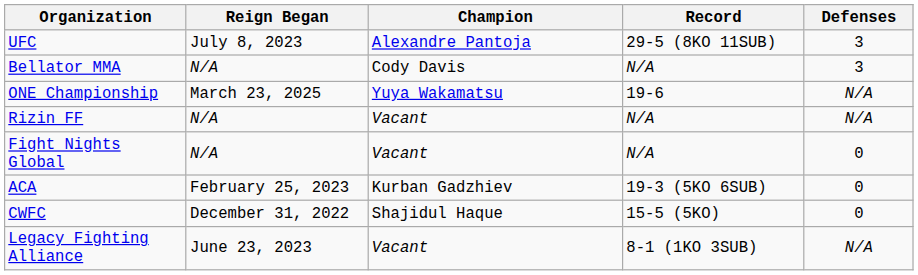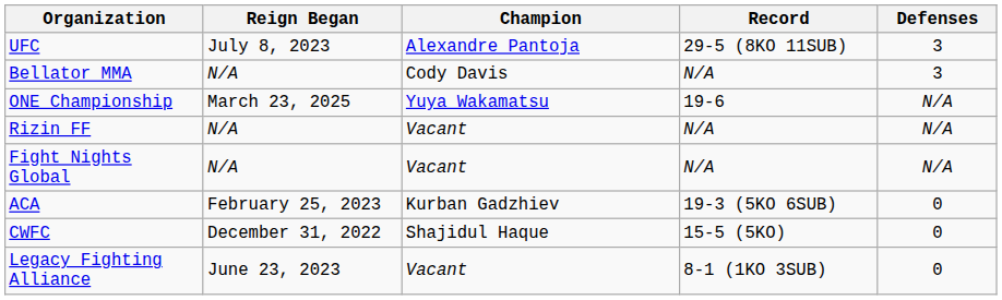Fight Nights Global | Defenses: 0 -> N/A
Legacy Fighting Alliance | Defenses: N/A -> 0
